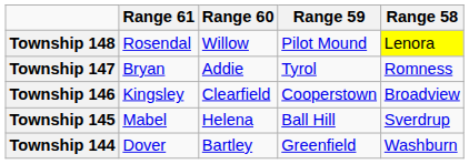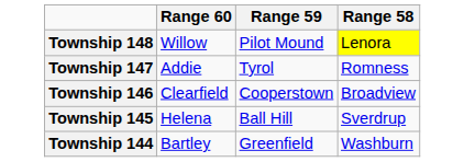- column: Range 61 | Rosendal | Bryan | Kingsley | Mabel | Dover
